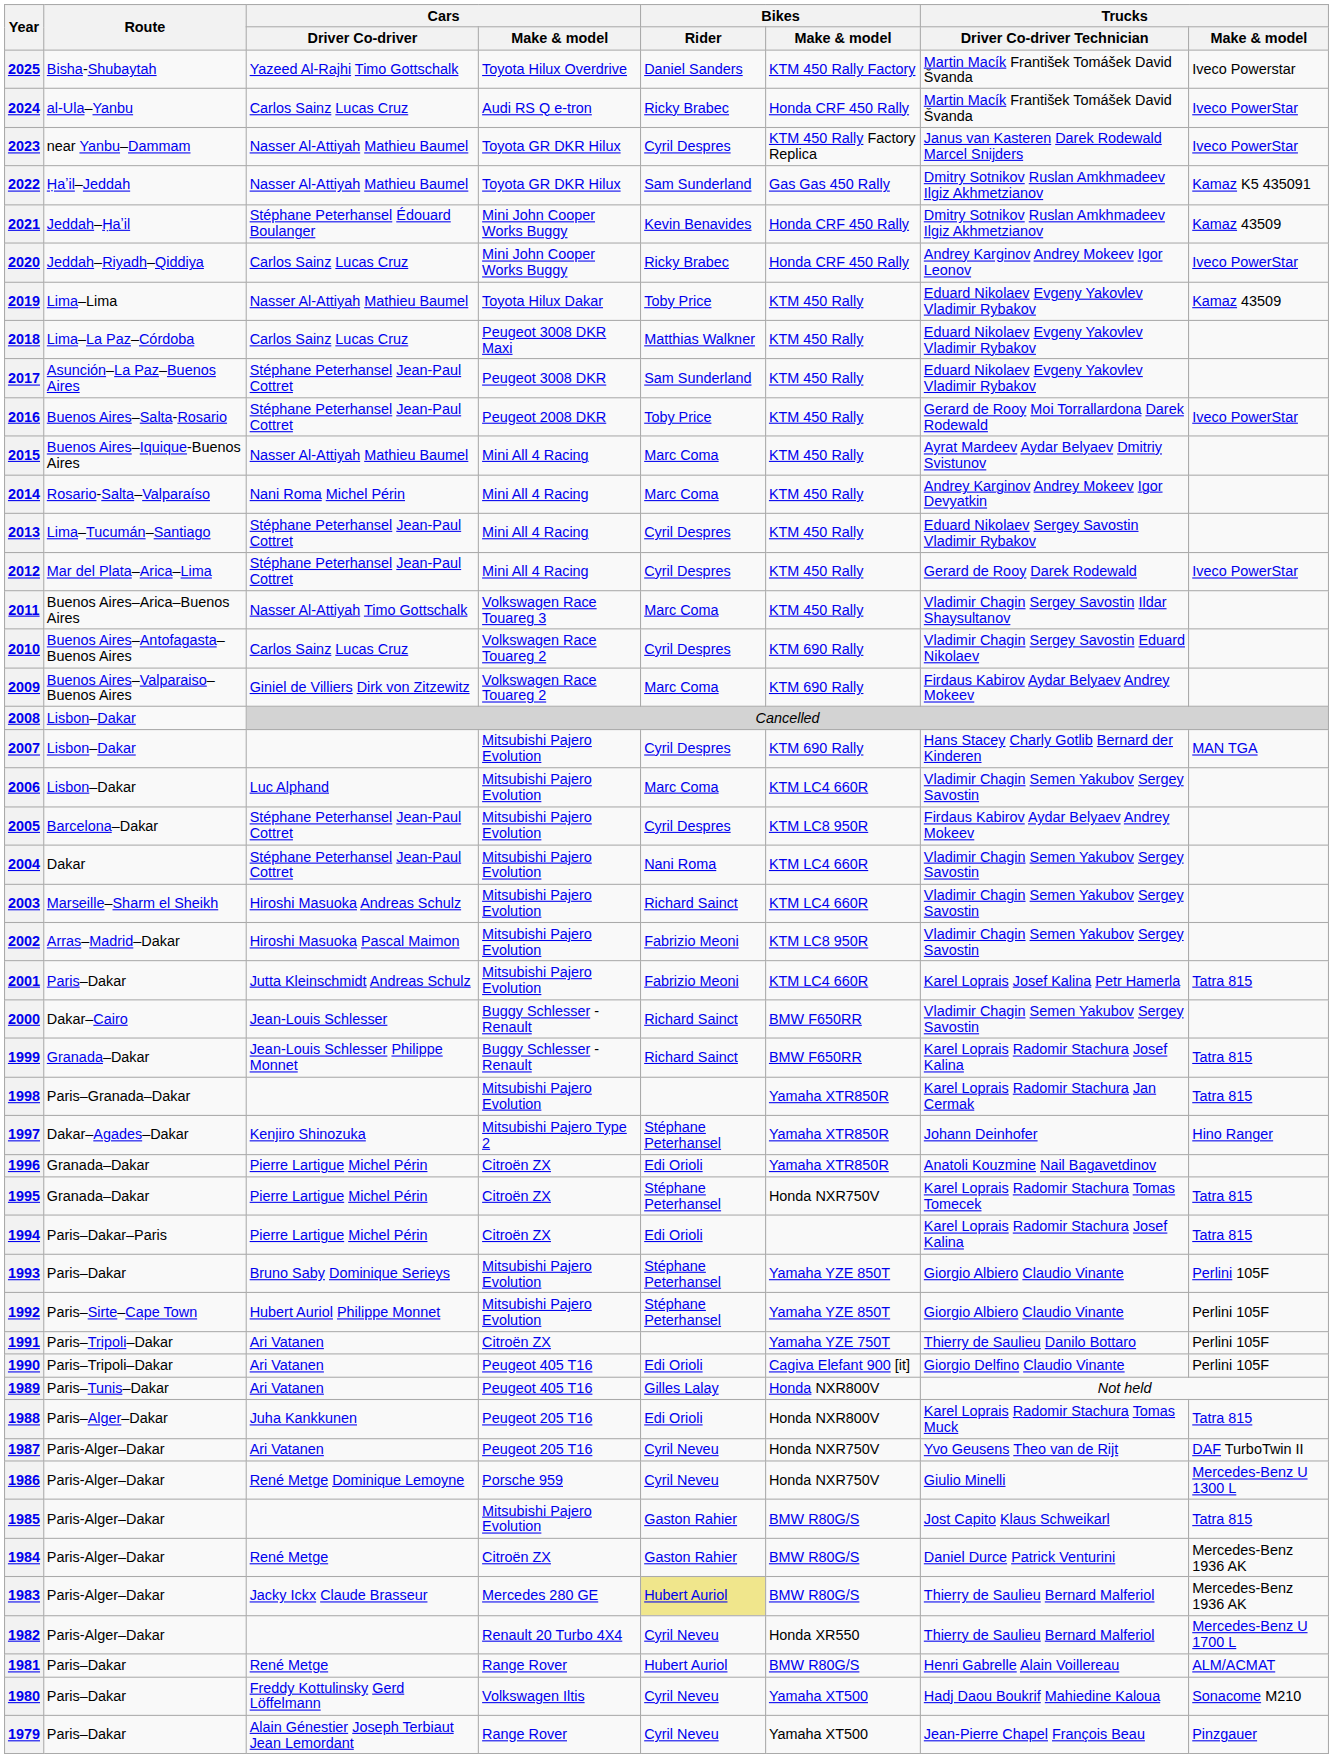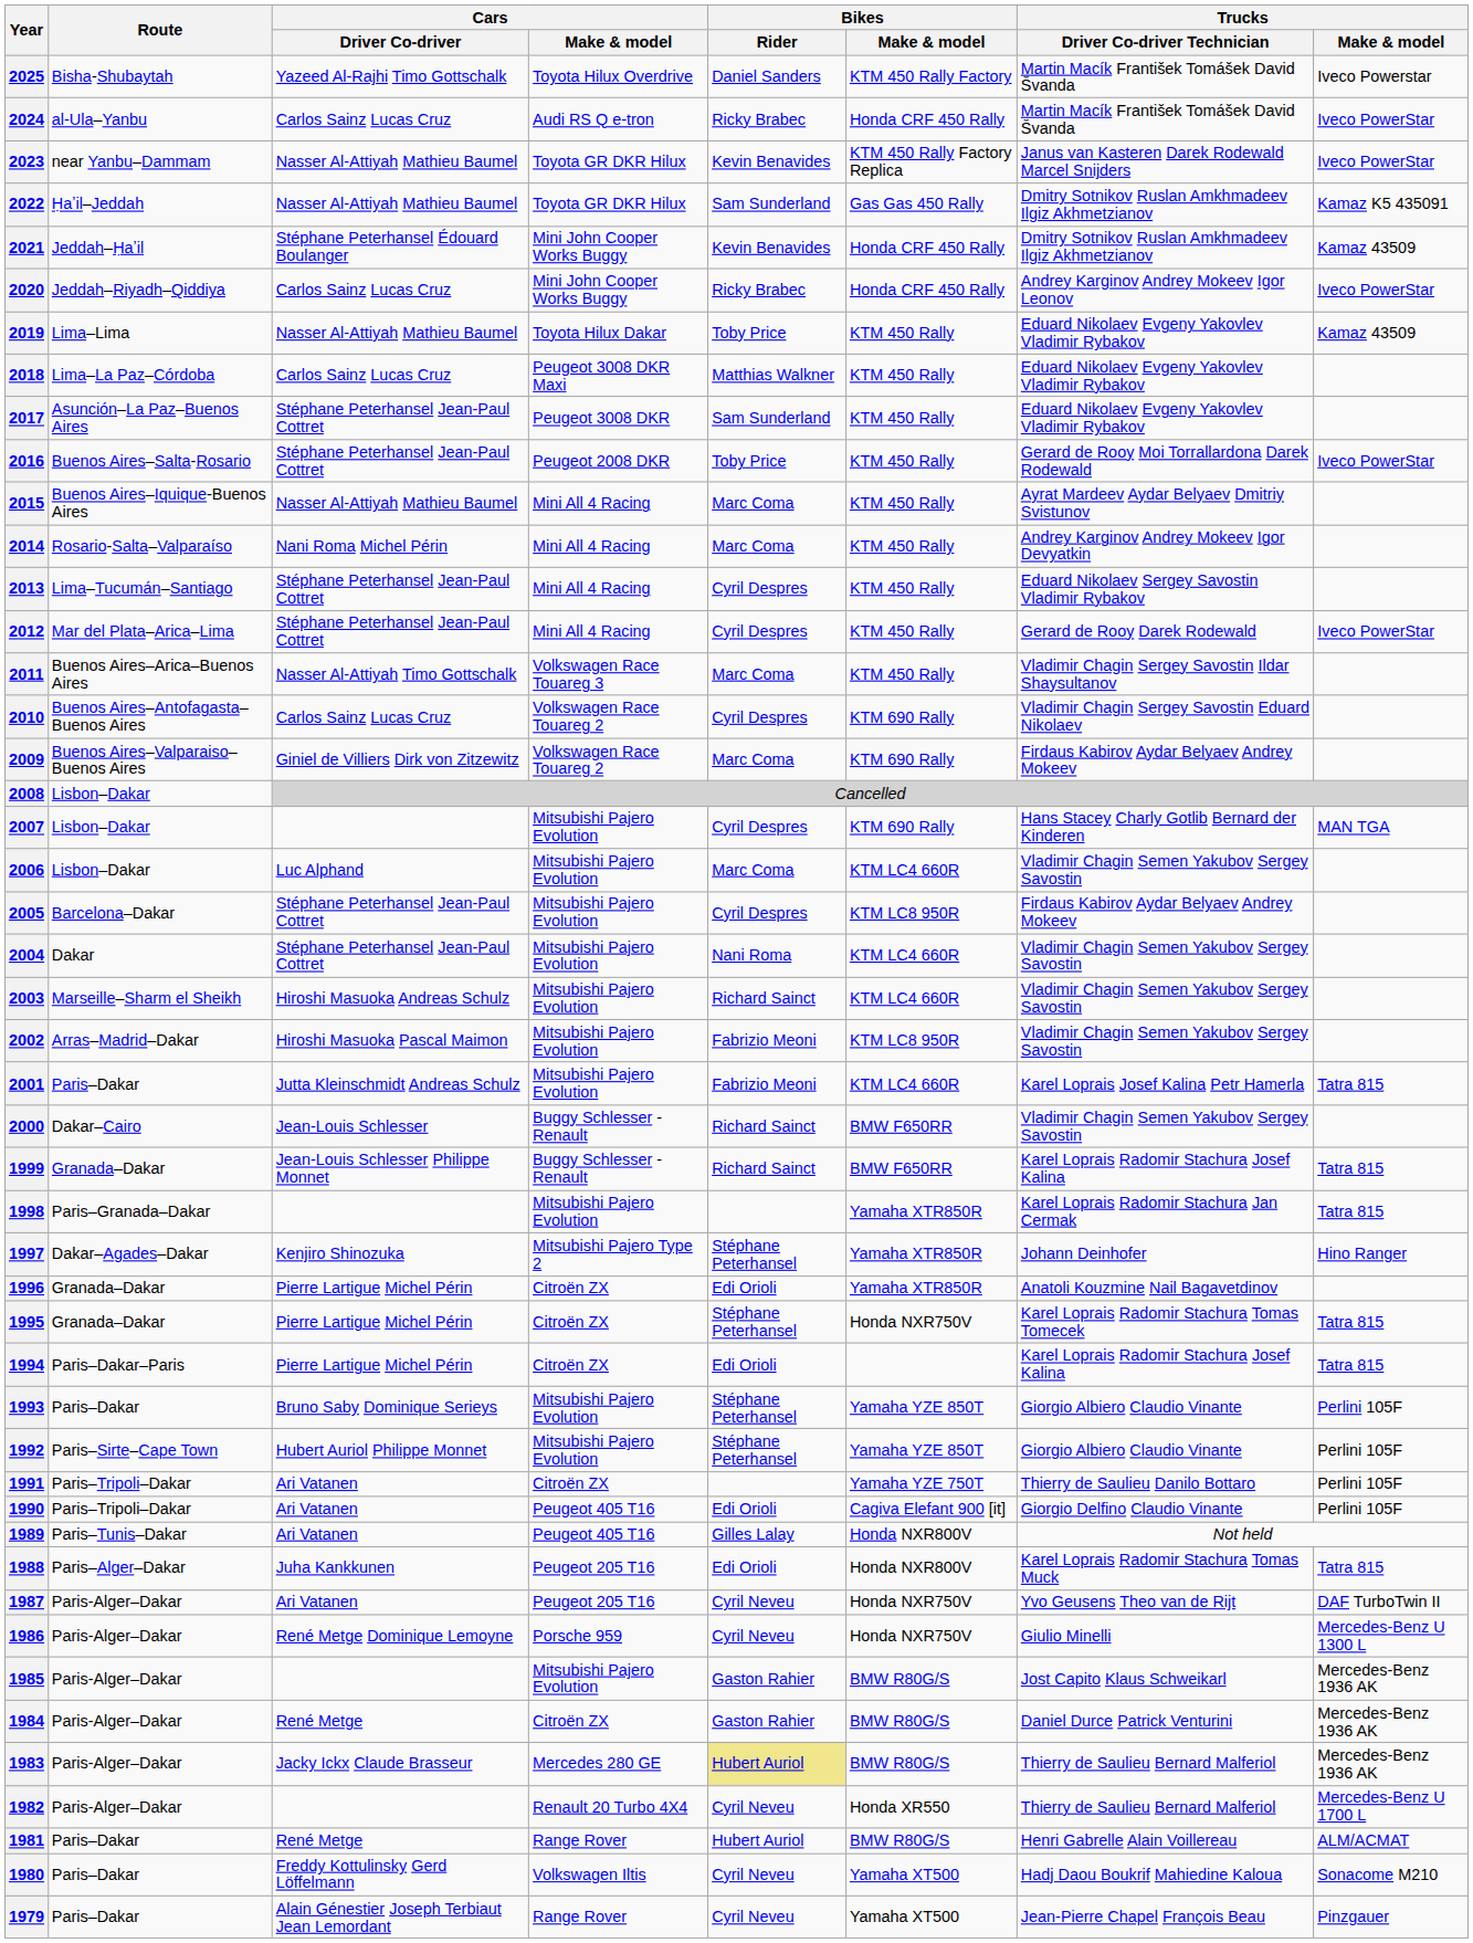2023 | Bikes / Rider: Cyril Despres -> Kevin Benavides
1985 | Trucks / Make & model: Tatra 815 -> Mercedes-Benz 1936 AK
